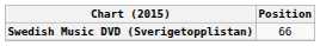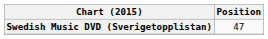Swedish Music DVD (Sverigetopplistan) | Position: 66 -> 47
